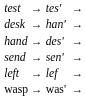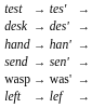desk | column 2: → han' -> → des'
hand | column 2: → des' -> → han'
rows swapped: left <-> wasp
